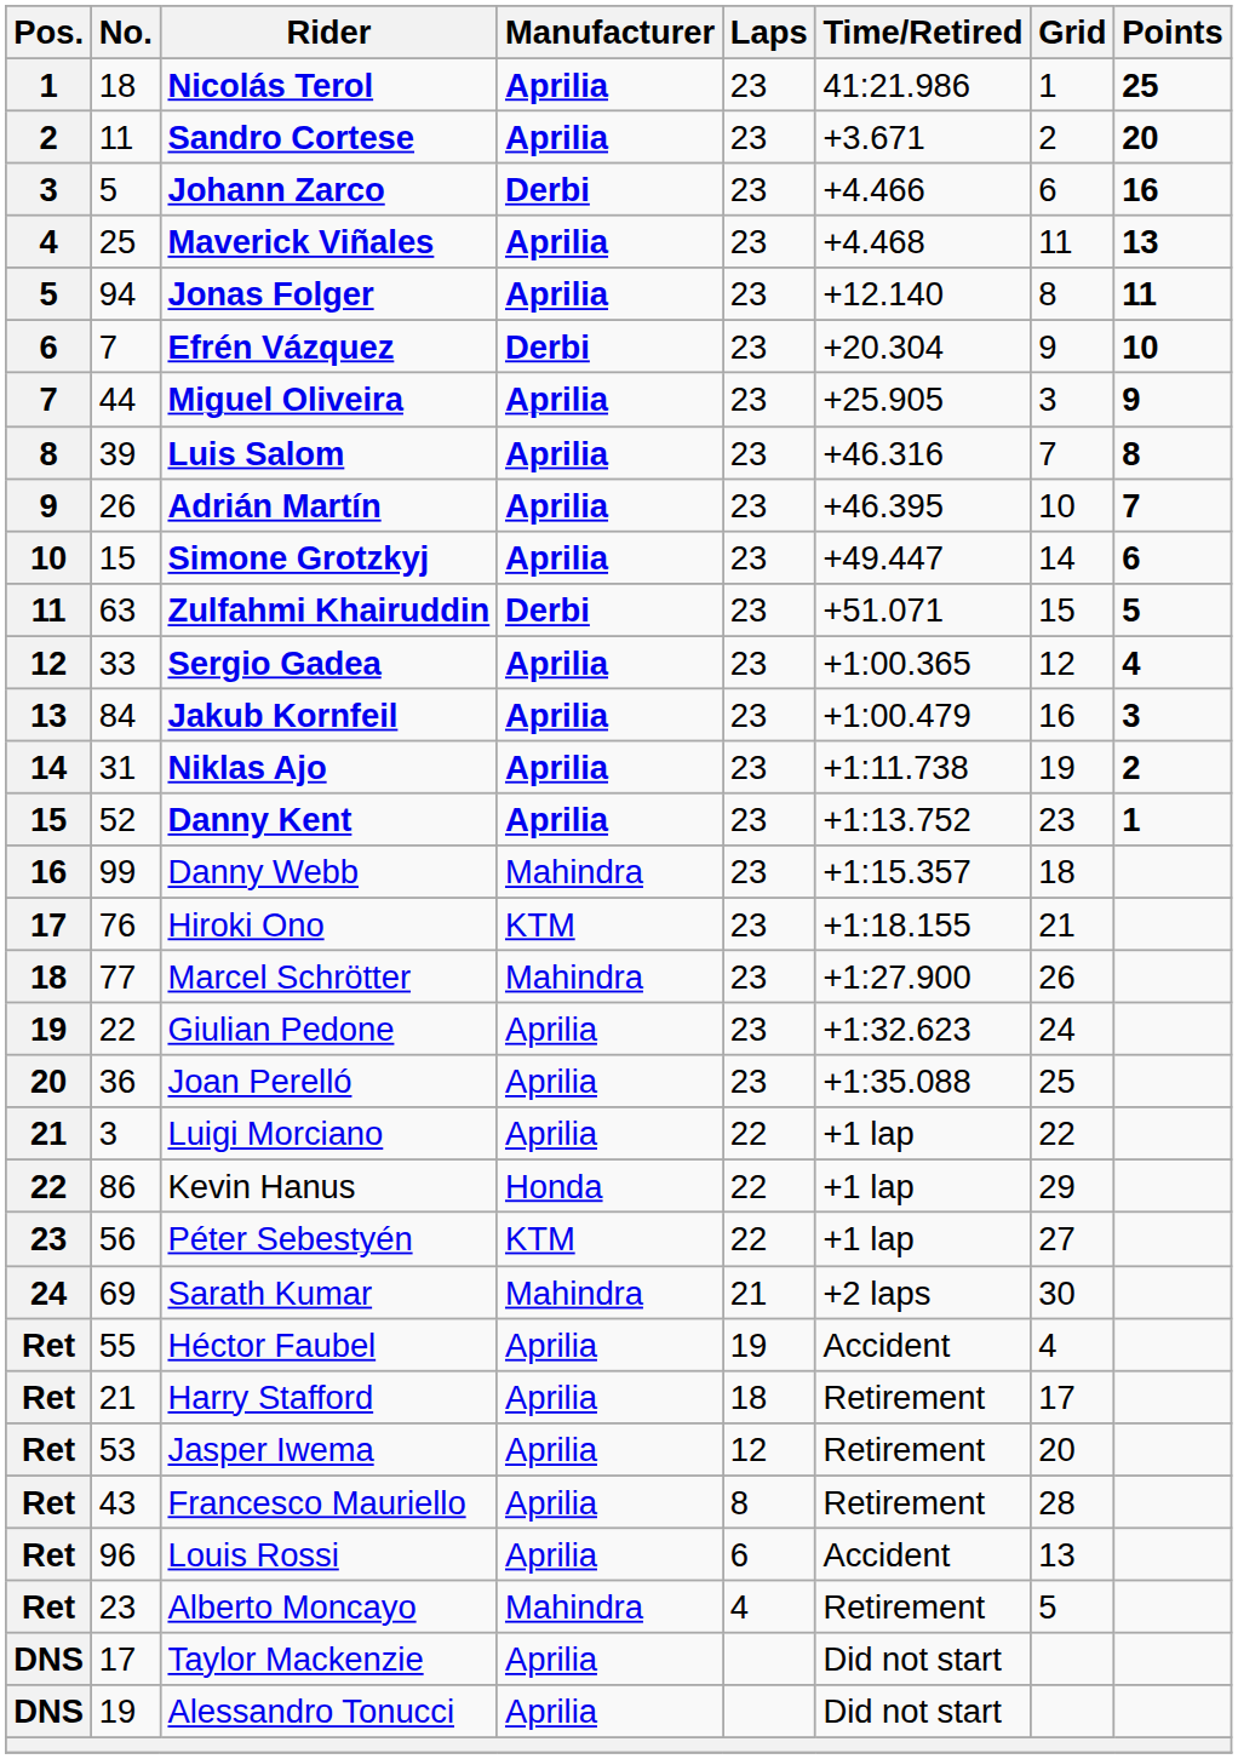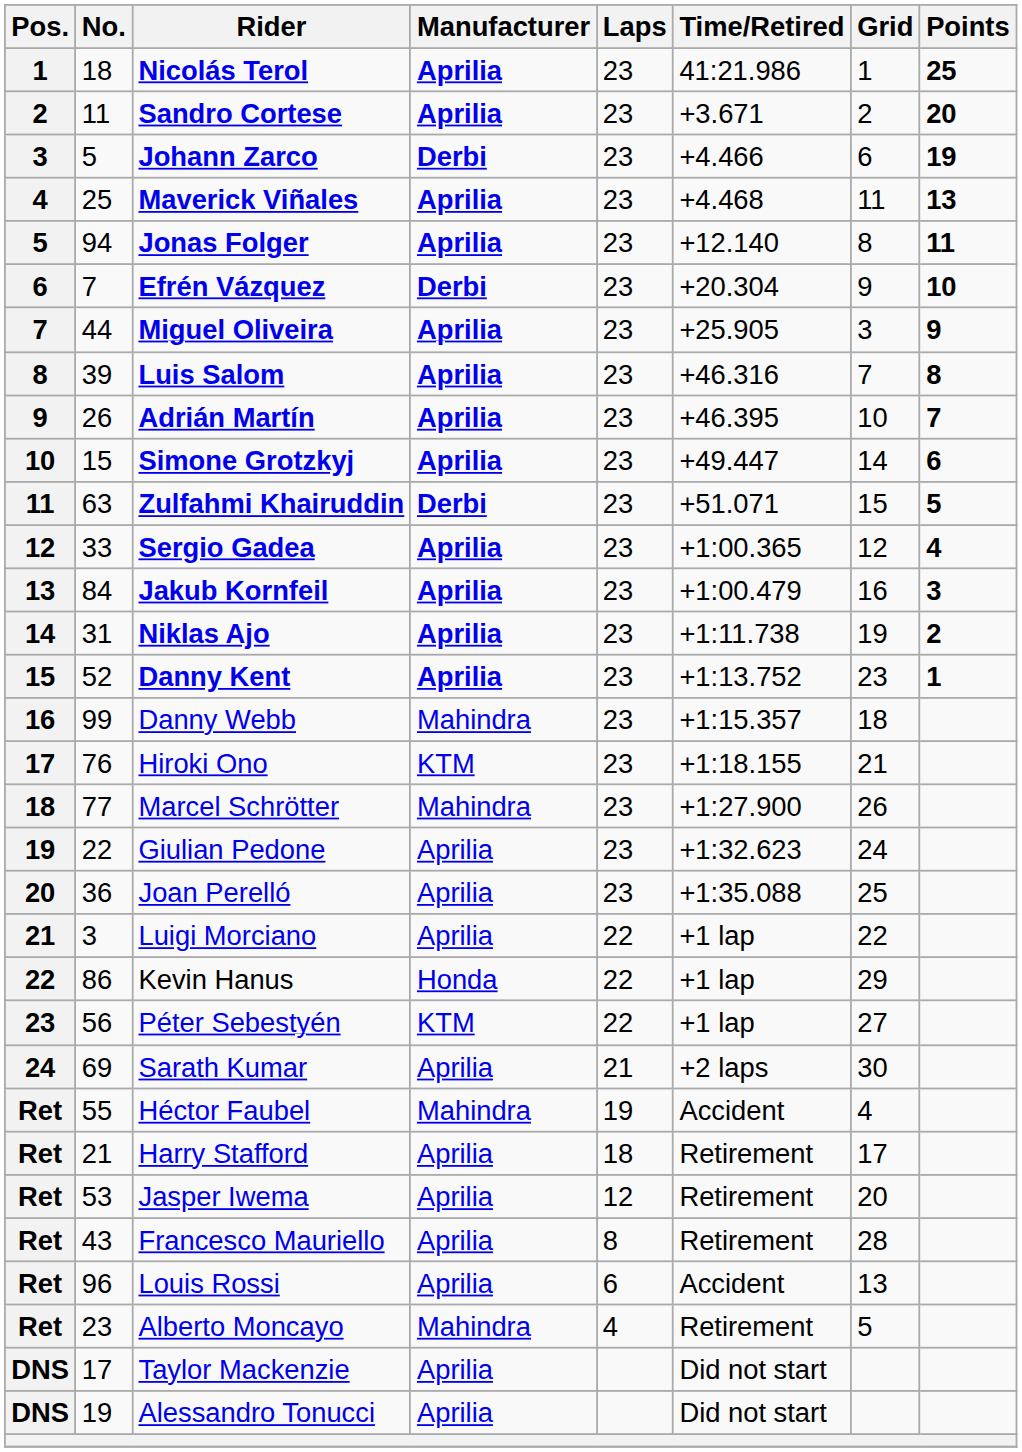Johann Zarco | Points: 16 -> 19
Sarath Kumar | Manufacturer: Mahindra -> Aprilia
Héctor Faubel | Manufacturer: Aprilia -> Mahindra
